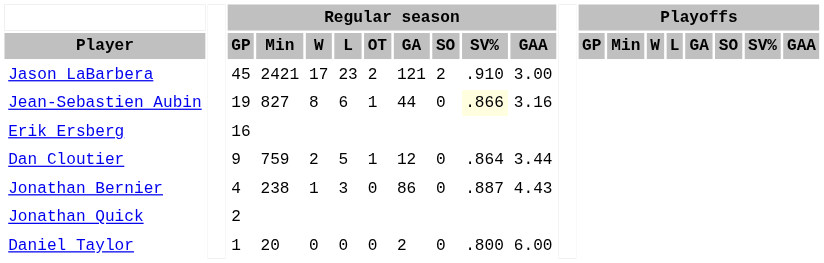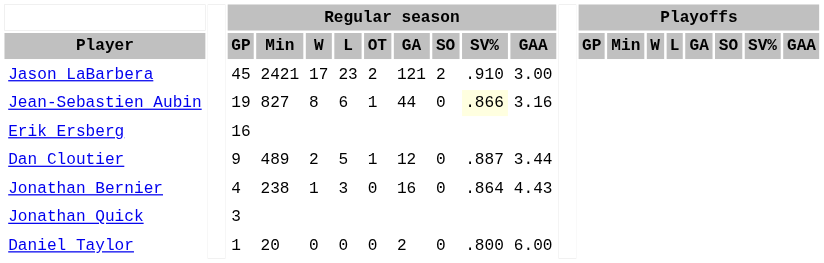Dan Cloutier | Regular season / Min: 759 -> 489
Dan Cloutier | Regular season / SV%: .864 -> .887
Jonathan Bernier | Regular season / GA: 86 -> 16
Jonathan Bernier | Regular season / SV%: .887 -> .864
Jonathan Quick | Regular season / GP: 2 -> 3
